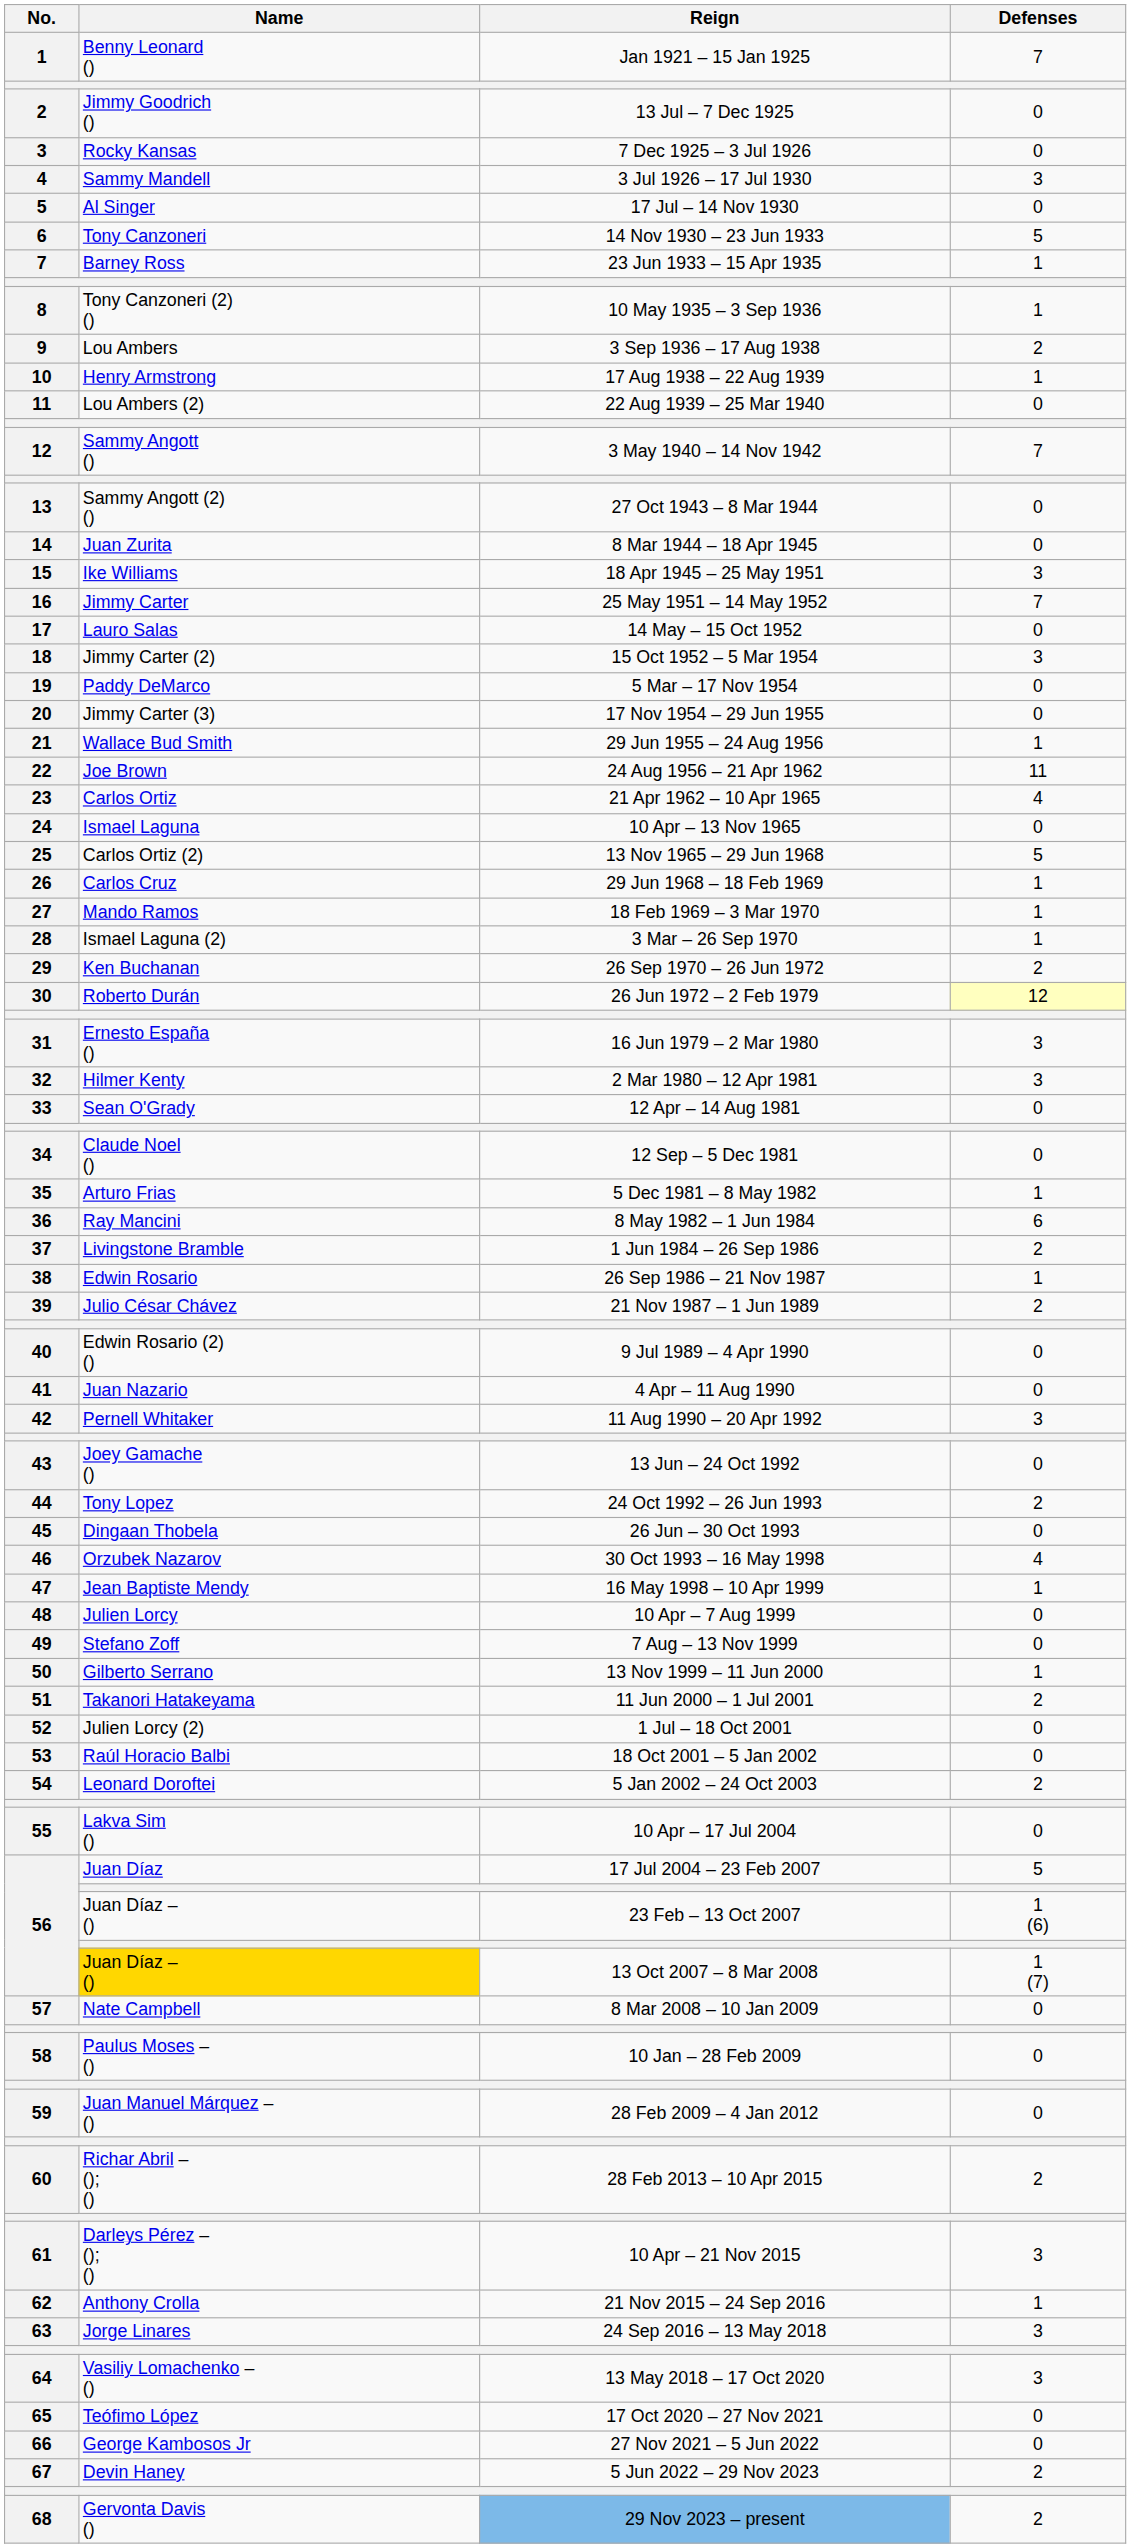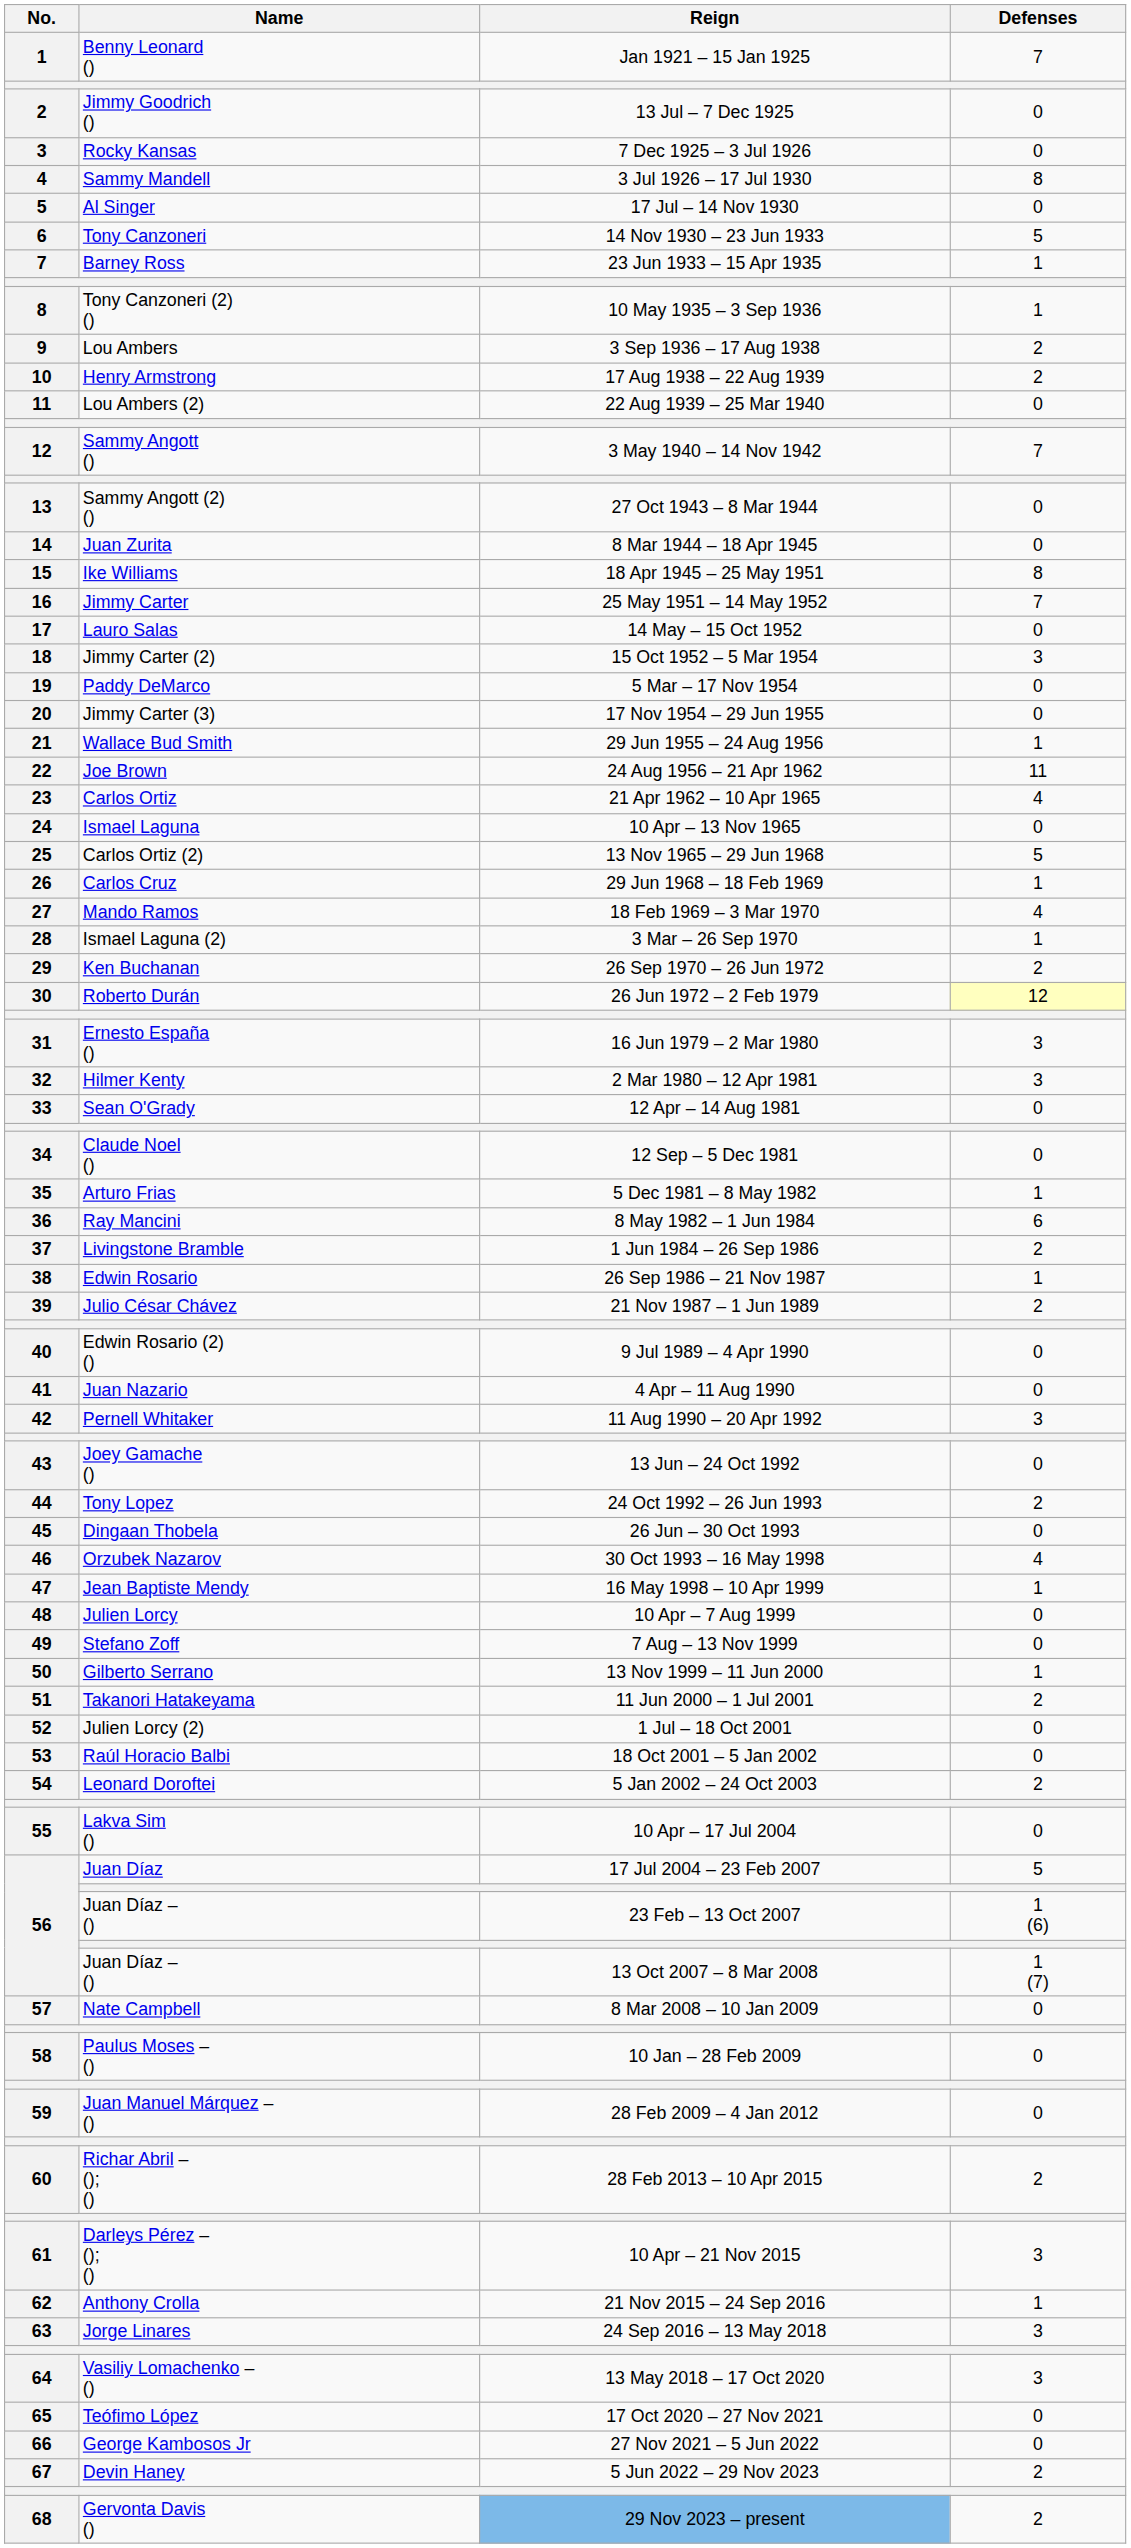3 Jul 1926 – 17 Jul 1930 | Defenses: 3 -> 8
17 Aug 1938 – 22 Aug 1939 | Defenses: 1 -> 2
18 Apr 1945 – 25 May 1951 | Defenses: 3 -> 8
18 Feb 1969 – 3 Mar 1970 | Defenses: 1 -> 4
13 Oct 2007 – 8 Mar 2008 | Name: gold background -> no background
